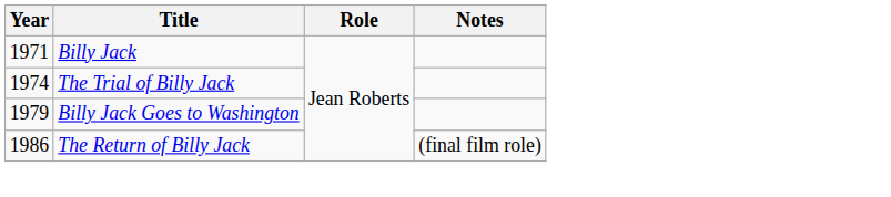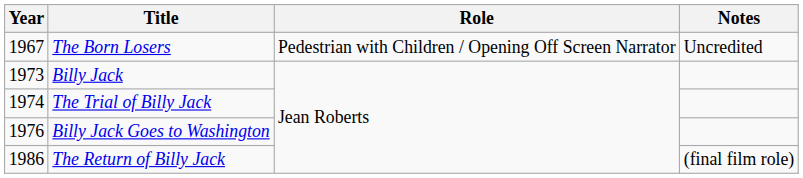+ row: 1967 | The Born Losers | Pedestrian with Children / Opening Off Screen Narrator | Uncredited
Billy Jack | Year: 1971 -> 1973
Billy Jack Goes to Washington | Year: 1979 -> 1976
